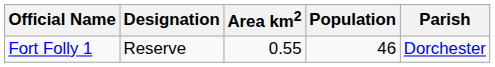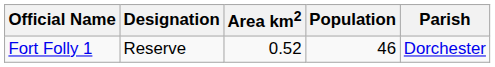Fort Folly 1 | Area km2: 0.55 -> 0.52
